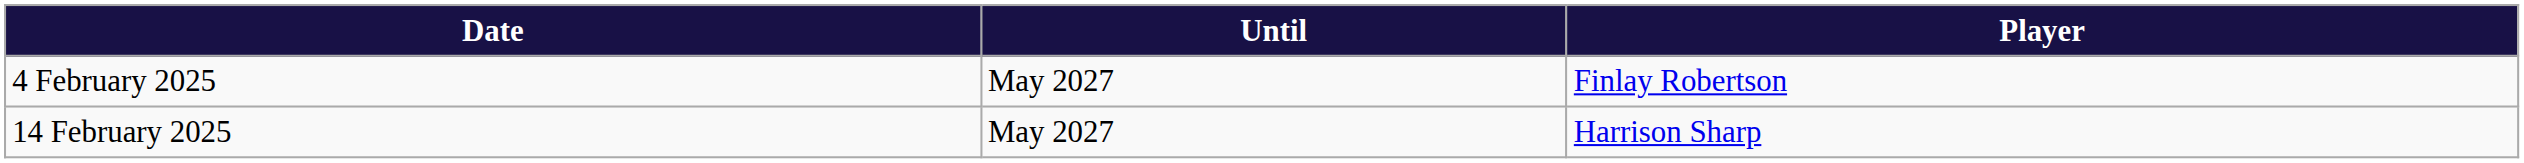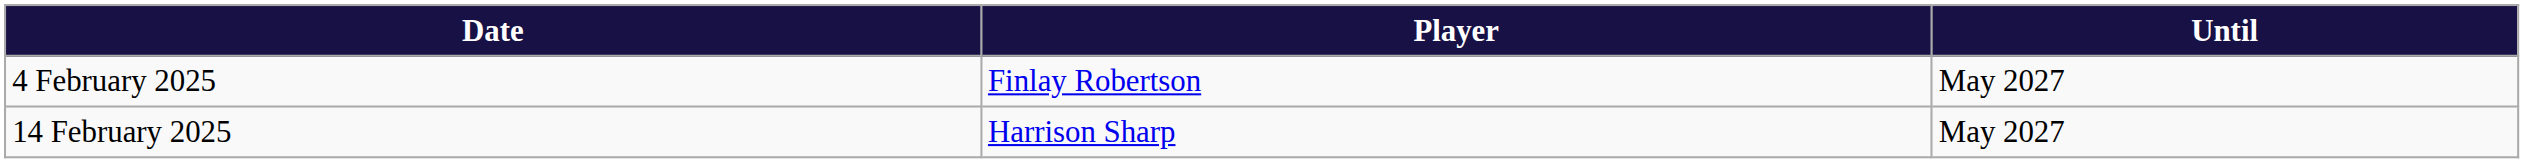columns swapped: Player <-> Until
